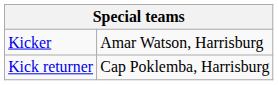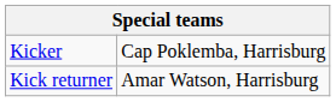Kicker | column 2: Amar Watson, Harrisburg -> Cap Poklemba, Harrisburg
Kick returner | column 2: Cap Poklemba, Harrisburg -> Amar Watson, Harrisburg
